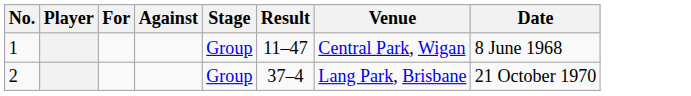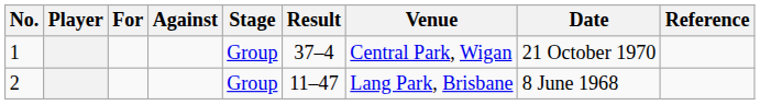+ column: Reference
1 | Result: 11–47 -> 37–4
1 | Date: 8 June 1968 -> 21 October 1970
2 | Result: 37–4 -> 11–47
2 | Date: 21 October 1970 -> 8 June 1968
